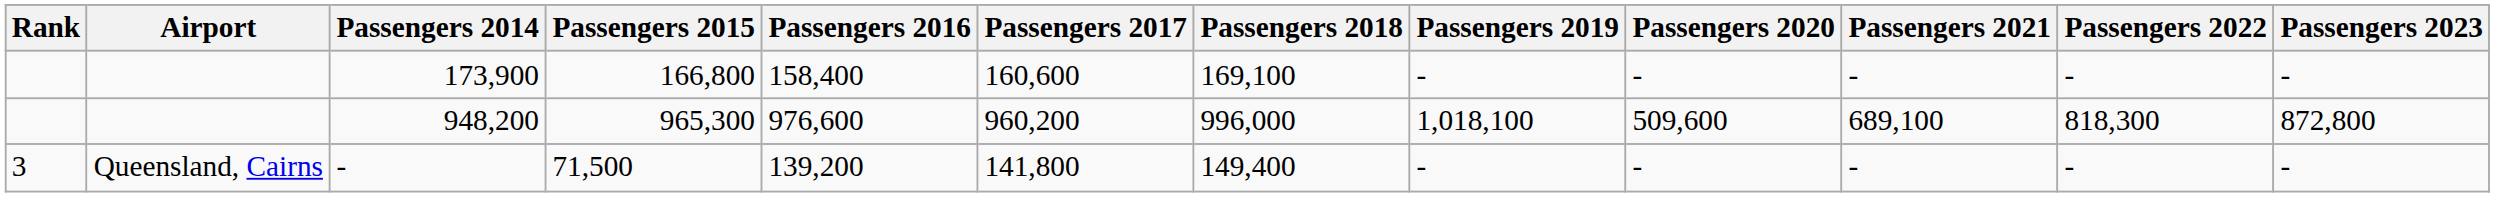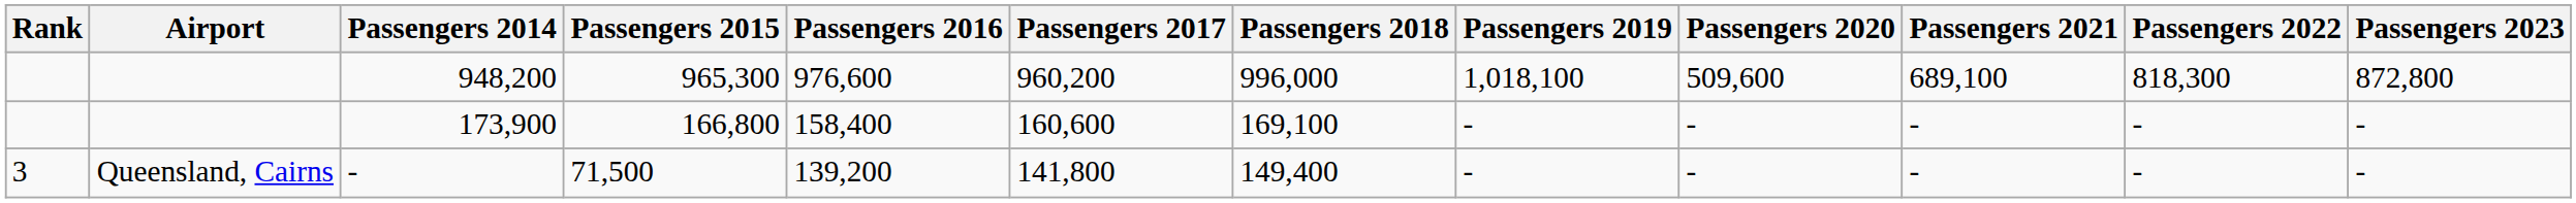rows swapped: 948,200 <-> 173,900
